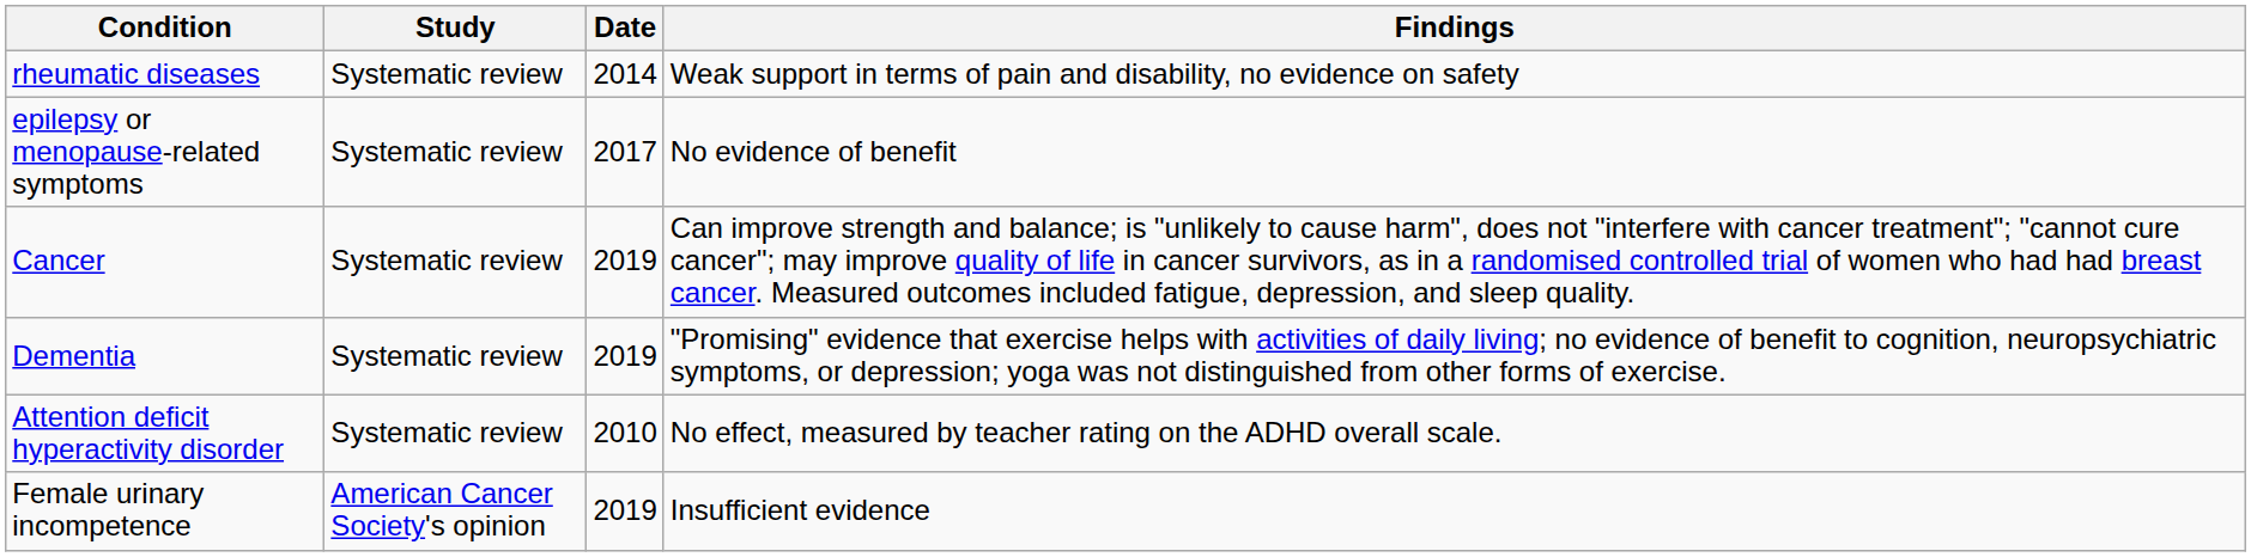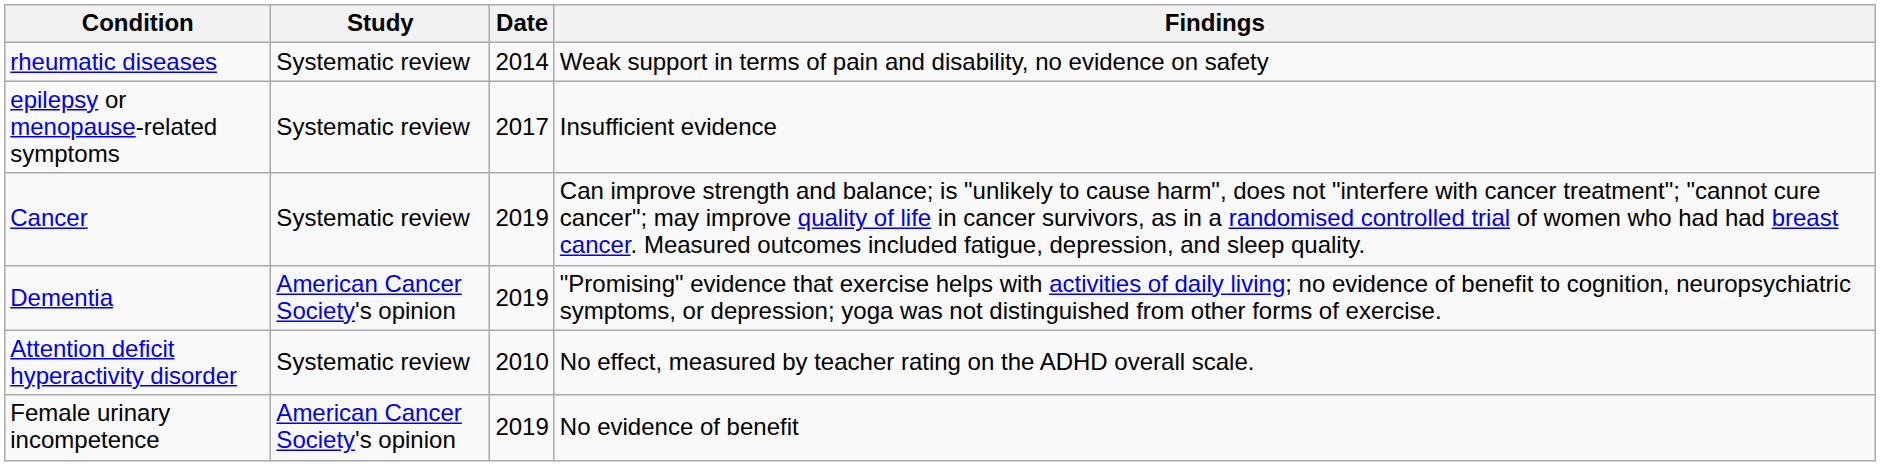epilepsy or menopause-related symptoms | Findings: No evidence of benefit -> Insufficient evidence
Dementia | Study: Systematic review -> American Cancer Society's opinion
Female urinary incompetence | Findings: Insufficient evidence -> No evidence of benefit
